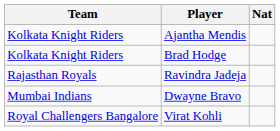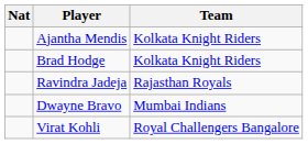columns swapped: Nat <-> Team
